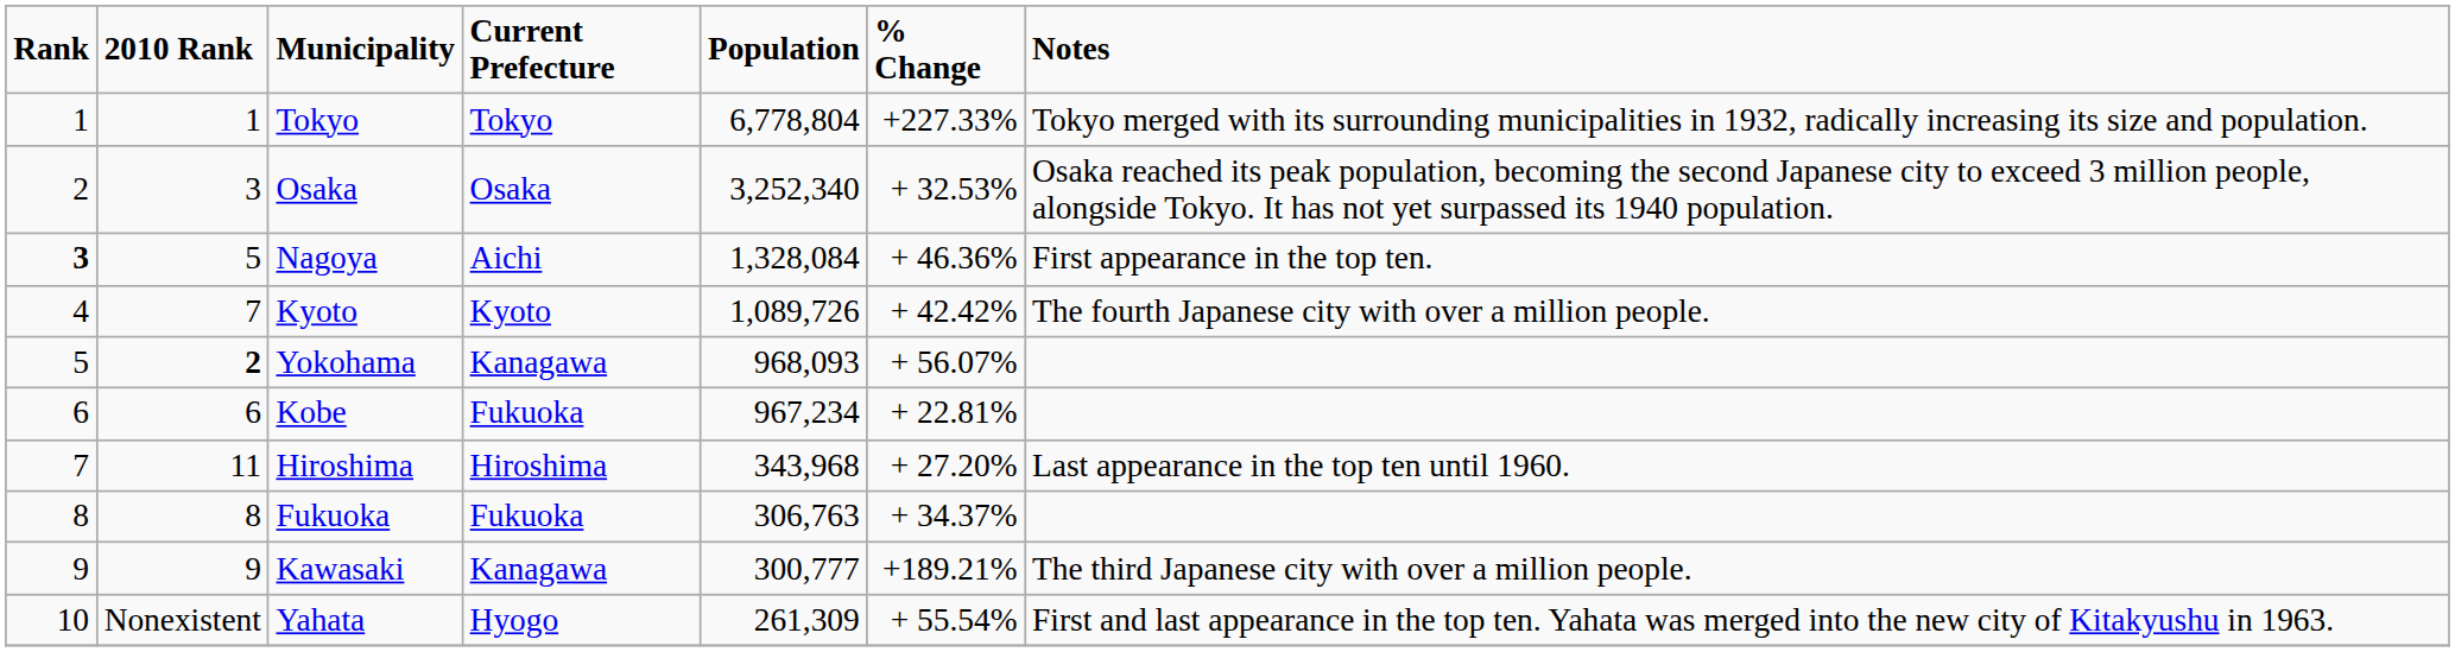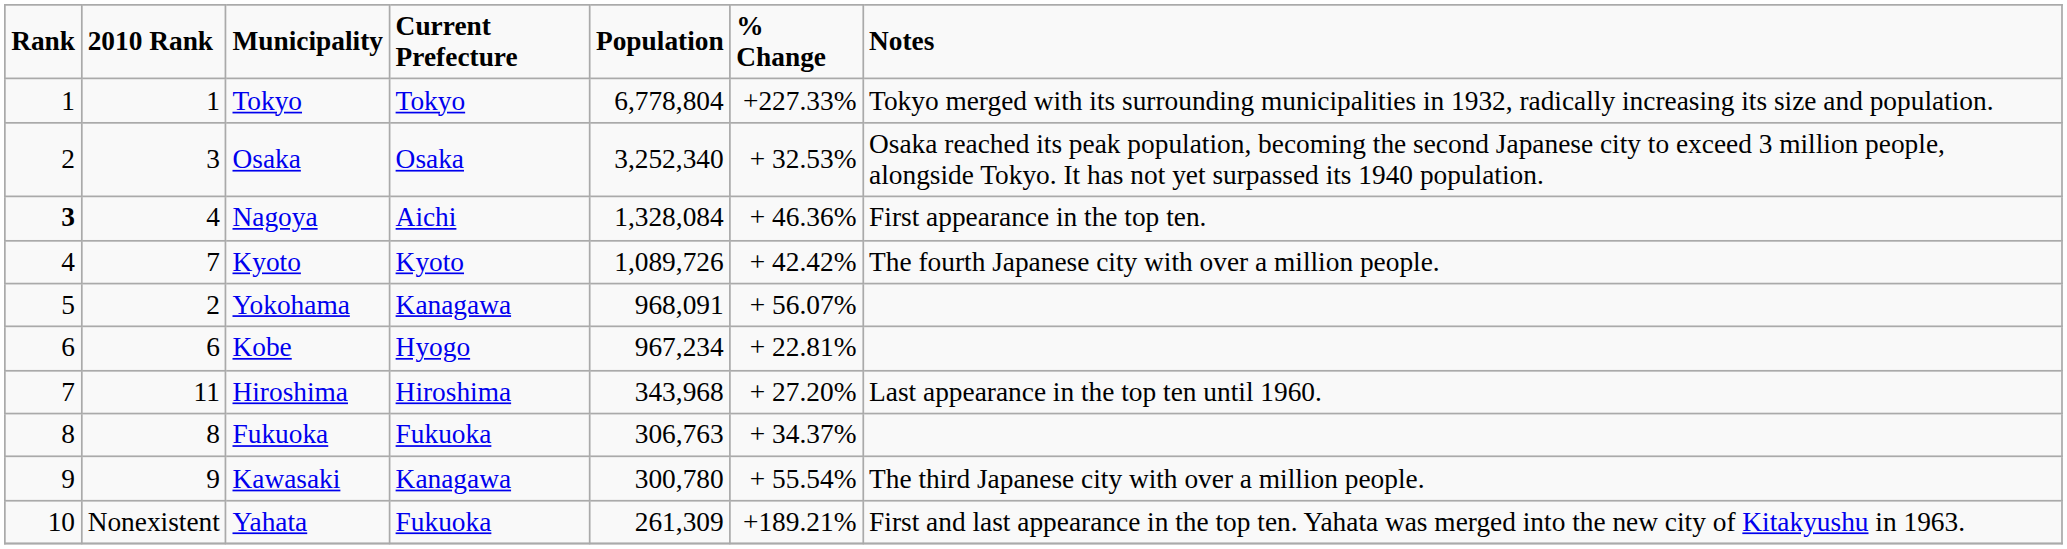Nagoya | 2010 Rank: 5 -> 4
Yokohama | 2010 Rank: bold -> normal
Yokohama | Population: 968,093 -> 968,091
Kobe | Current Prefecture: Fukuoka -> Hyogo
Kawasaki | Population: 300,777 -> 300,780
Kawasaki | % Change: +189.21% -> + 55.54%
Yahata | Current Prefecture: Hyogo -> Fukuoka
Yahata | % Change: + 55.54% -> +189.21%
